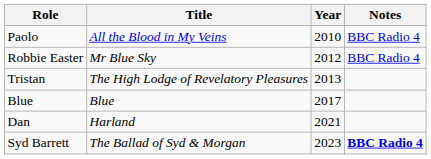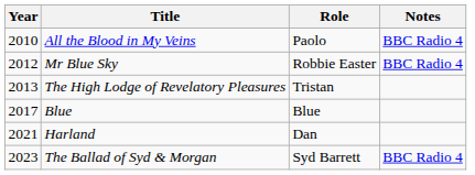columns swapped: Year <-> Role
The Ballad of Syd & Morgan | Notes: bold -> normal
